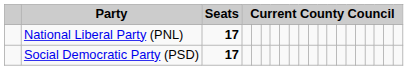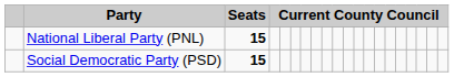National Liberal Party (PNL) | Seats: 17 -> 15
Social Democratic Party (PSD) | Seats: 17 -> 15
